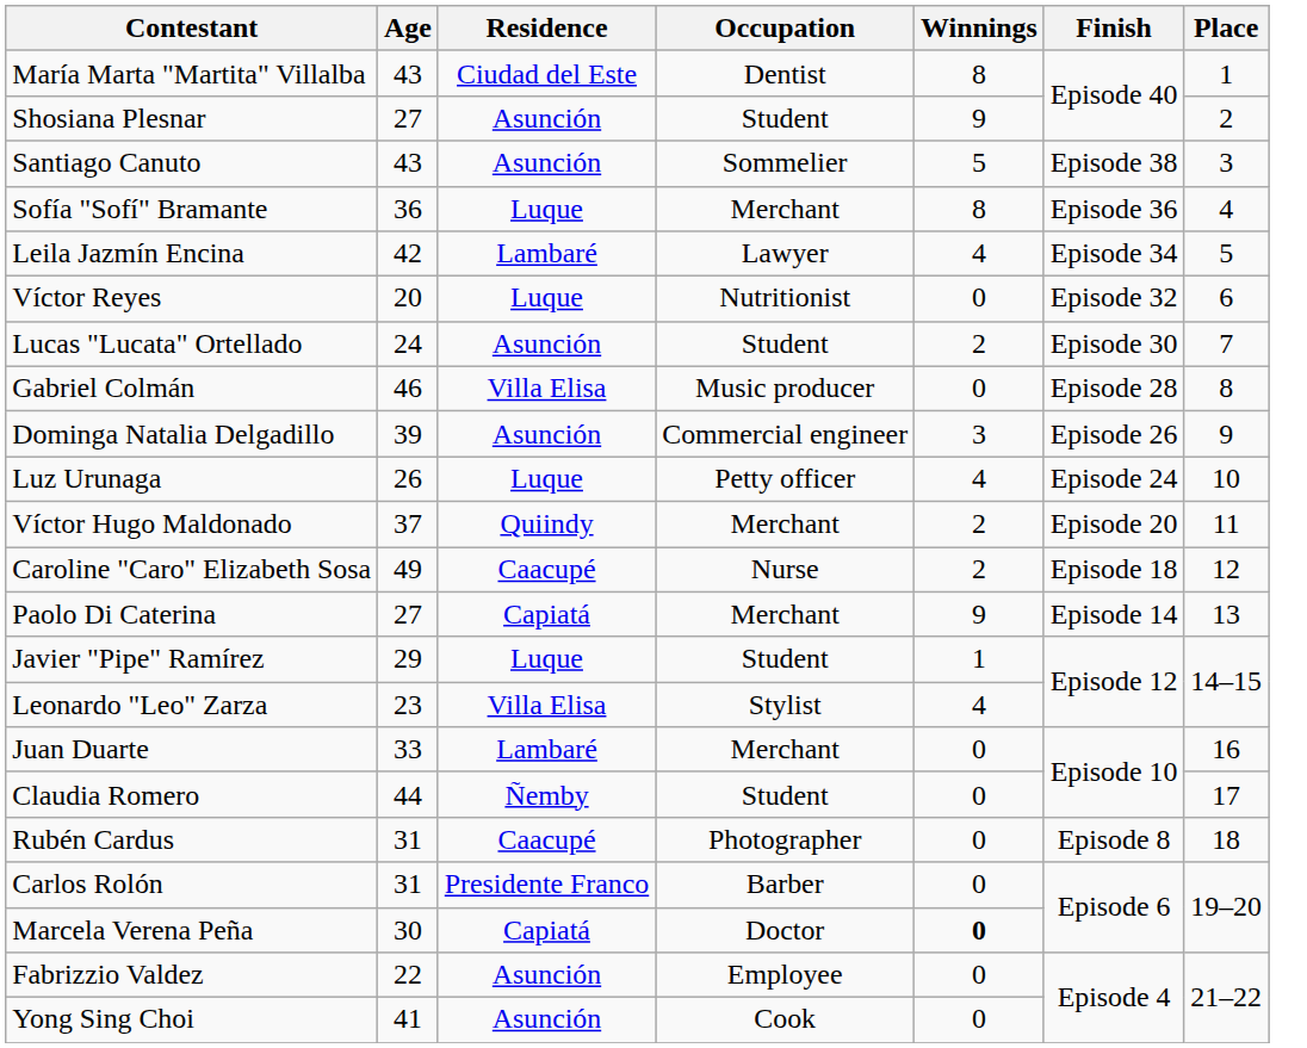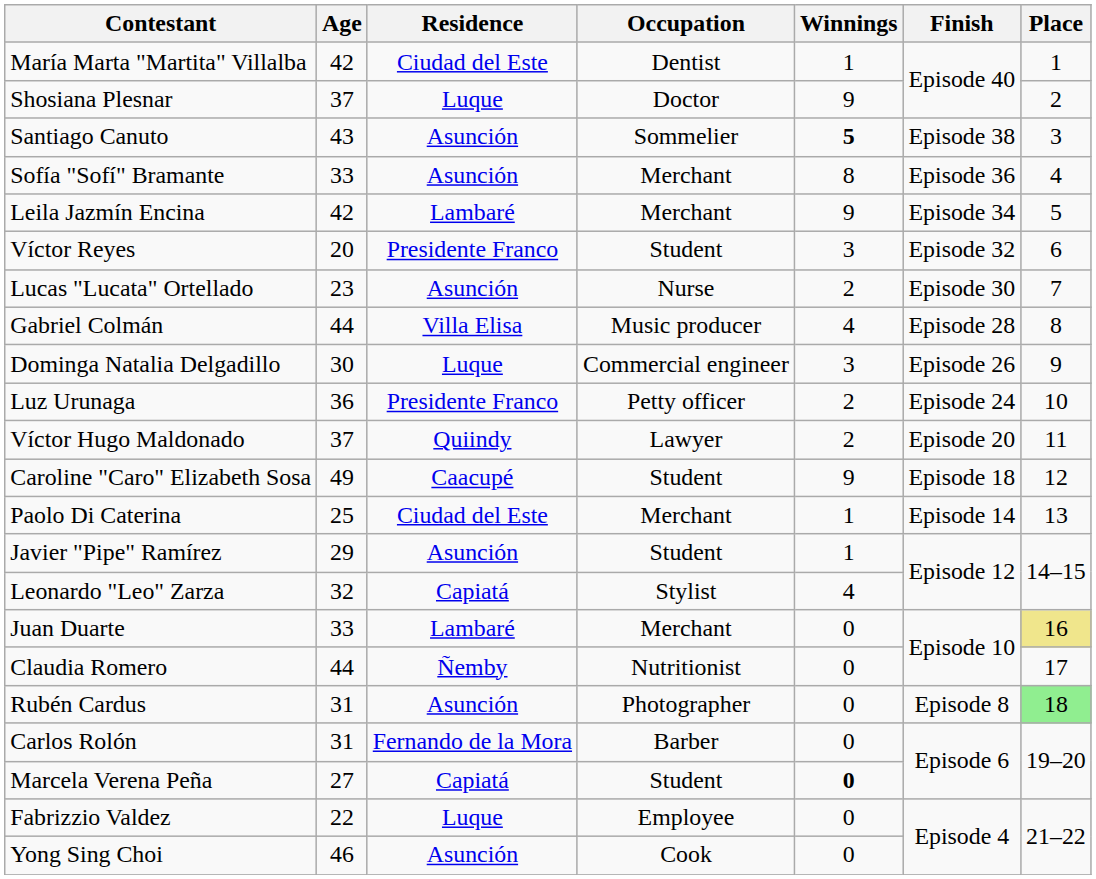María Marta "Martita" Villalba | Age: 43 -> 42
María Marta "Martita" Villalba | Winnings: 8 -> 1
Shosiana Plesnar | Age: 27 -> 37
Shosiana Plesnar | Residence: Asunción -> Luque
Shosiana Plesnar | Occupation: Student -> Doctor
Santiago Canuto | Winnings: normal -> bold
Sofía "Sofí" Bramante | Age: 36 -> 33
Sofía "Sofí" Bramante | Residence: Luque -> Asunción
Leila Jazmín Encina | Occupation: Lawyer -> Merchant
Leila Jazmín Encina | Winnings: 4 -> 9
Víctor Reyes | Residence: Luque -> Presidente Franco
Víctor Reyes | Occupation: Nutritionist -> Student
Víctor Reyes | Winnings: 0 -> 3
Lucas "Lucata" Ortellado | Age: 24 -> 23
Lucas "Lucata" Ortellado | Occupation: Student -> Nurse
Gabriel Colmán | Age: 46 -> 44
Gabriel Colmán | Winnings: 0 -> 4
Dominga Natalia Delgadillo | Age: 39 -> 30
Dominga Natalia Delgadillo | Residence: Asunción -> Luque
Luz Urunaga | Age: 26 -> 36
Luz Urunaga | Residence: Luque -> Presidente Franco
Luz Urunaga | Winnings: 4 -> 2
Víctor Hugo Maldonado | Occupation: Merchant -> Lawyer
Caroline "Caro" Elizabeth Sosa | Occupation: Nurse -> Student
Caroline "Caro" Elizabeth Sosa | Winnings: 2 -> 9
Paolo Di Caterina | Age: 27 -> 25
Paolo Di Caterina | Residence: Capiatá -> Ciudad del Este
Paolo Di Caterina | Winnings: 9 -> 1
Javier "Pipe" Ramírez | Residence: Luque -> Asunción
Leonardo "Leo" Zarza | Age: 23 -> 32
Leonardo "Leo" Zarza | Residence: Villa Elisa -> Capiatá
Juan Duarte | Place: no background -> khaki background
Claudia Romero | Occupation: Student -> Nutritionist
Rubén Cardus | Residence: Caacupé -> Asunción
Rubén Cardus | Place: no background -> lightgreen background
Carlos Rolón | Residence: Presidente Franco -> Fernando de la Mora
Marcela Verena Peña | Age: 30 -> 27
Marcela Verena Peña | Occupation: Doctor -> Student
Fabrizzio Valdez | Residence: Asunción -> Luque
Yong Sing Choi | Age: 41 -> 46
